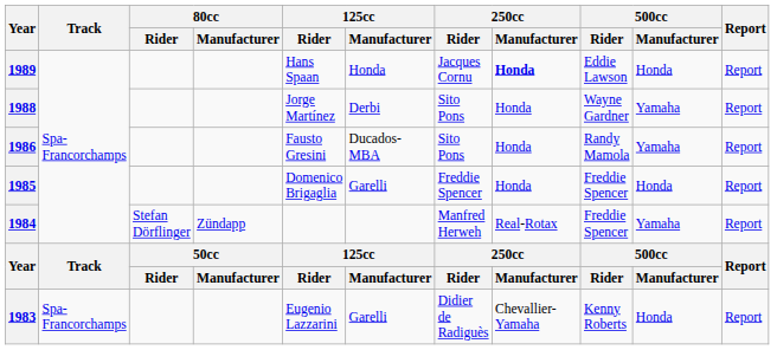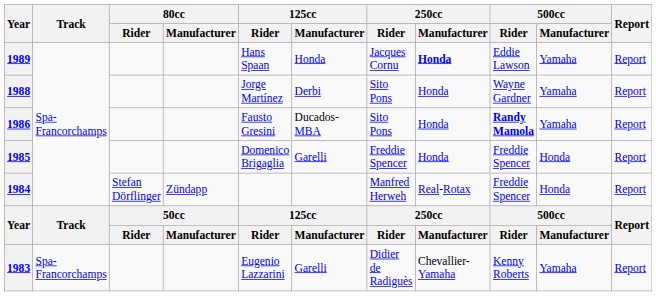1989 | 500cc / Manufacturer: Honda -> Yamaha
1986 | 500cc / Rider: normal -> bold
1984 | 500cc / Manufacturer: Yamaha -> Honda
1983 | 500cc / Manufacturer: Honda -> Yamaha
